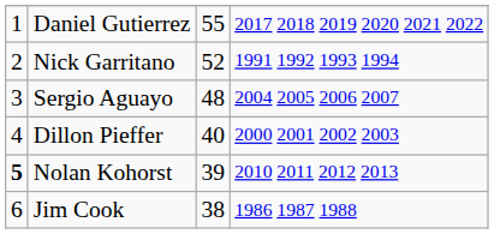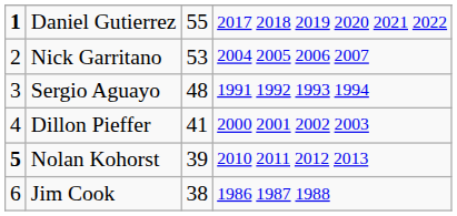Daniel Gutierrez | column 1: normal -> bold
Nick Garritano | column 3: 52 -> 53
Nick Garritano | column 4: 1991 1992 1993 1994 -> 2004 2005 2006 2007
Sergio Aguayo | column 4: 2004 2005 2006 2007 -> 1991 1992 1993 1994
Dillon Pieffer | column 3: 40 -> 41
